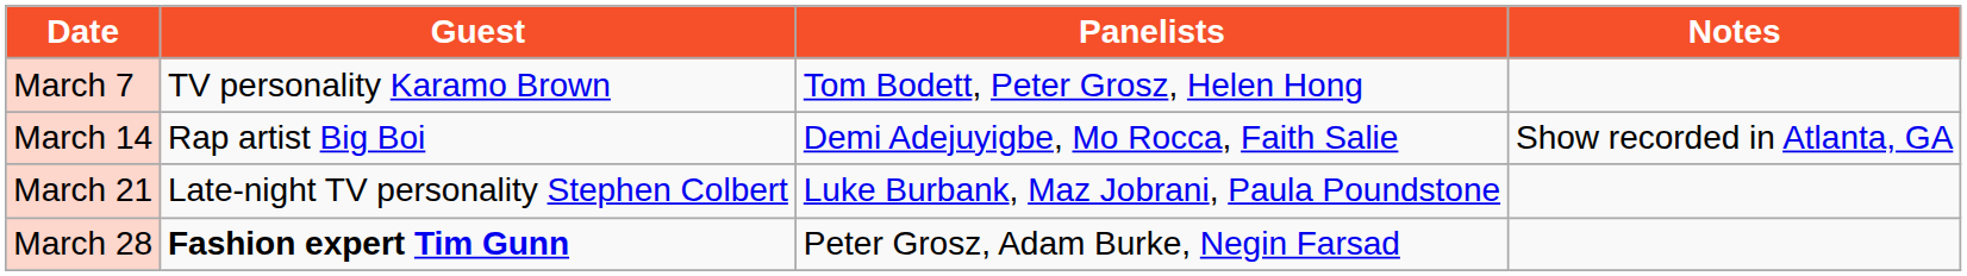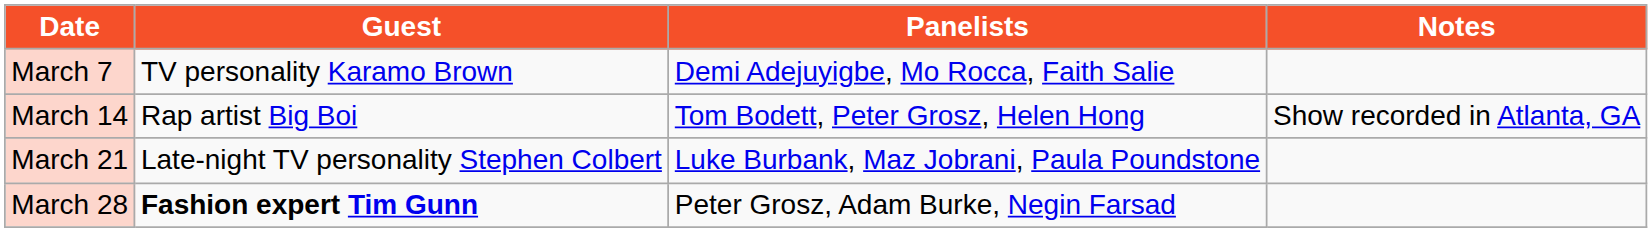March 7 | Panelists: Tom Bodett, Peter Grosz, Helen Hong -> Demi Adejuyigbe, Mo Rocca, Faith Salie
March 14 | Panelists: Demi Adejuyigbe, Mo Rocca, Faith Salie -> Tom Bodett, Peter Grosz, Helen Hong
